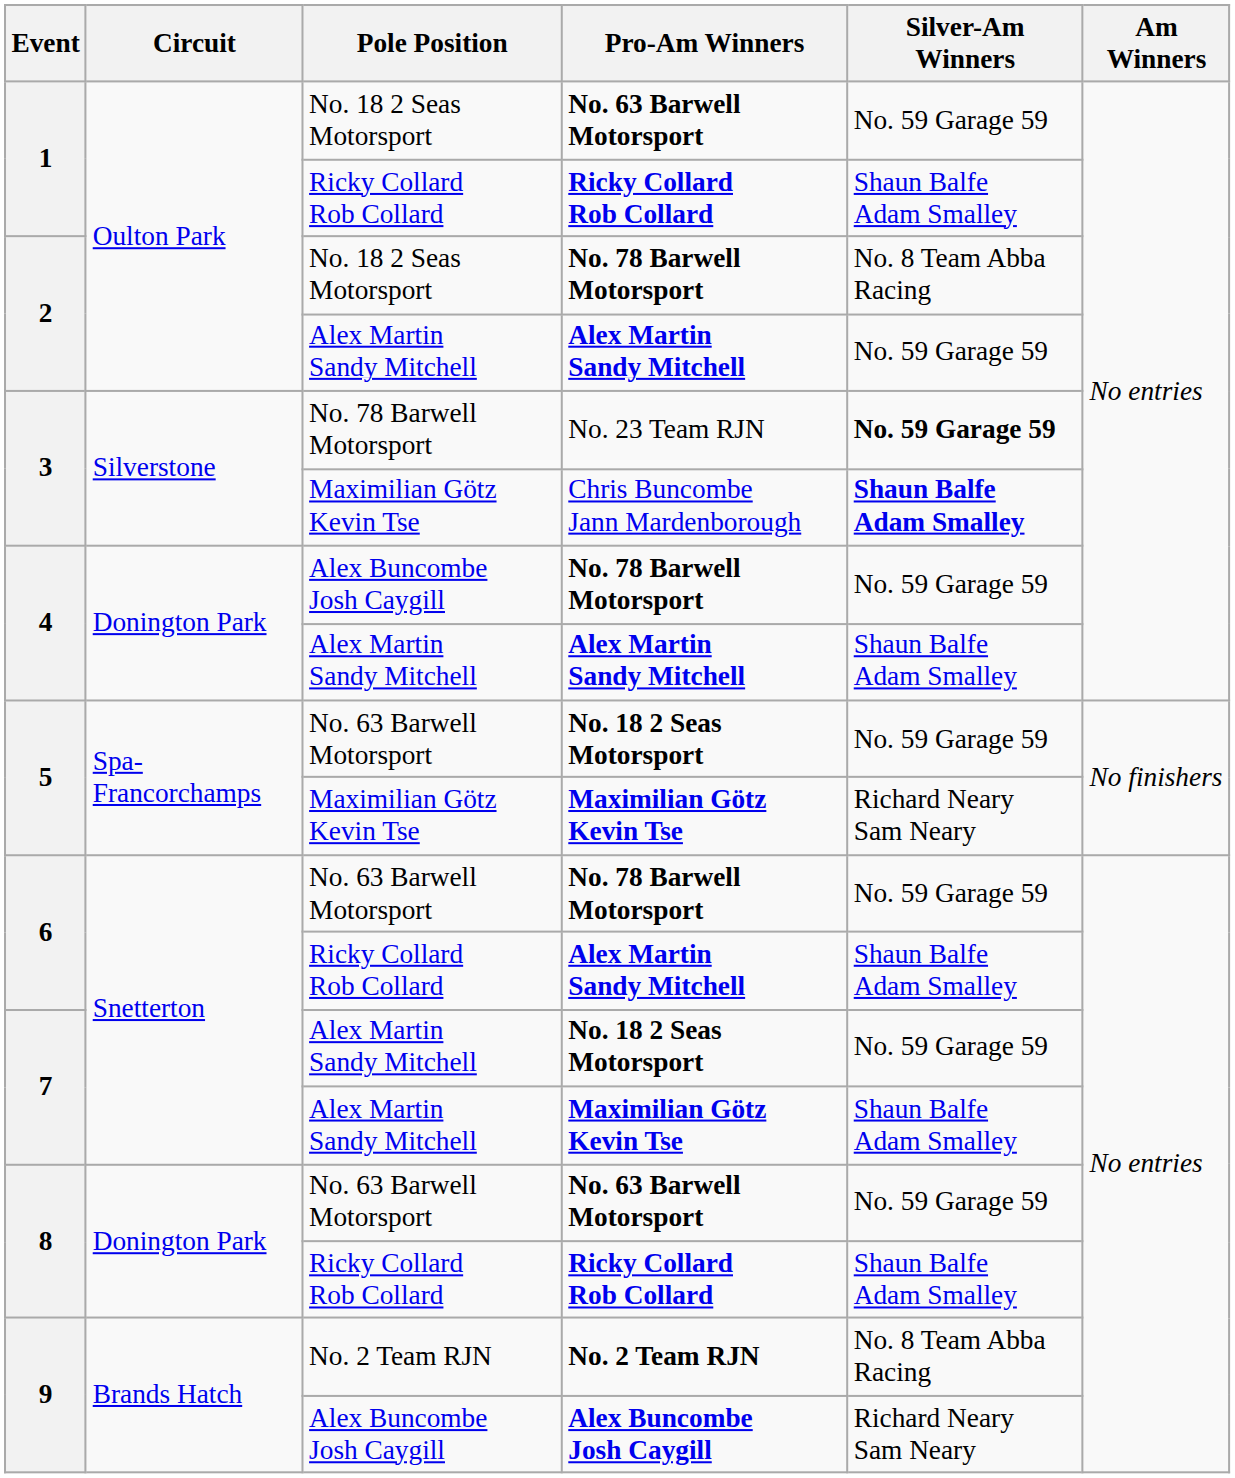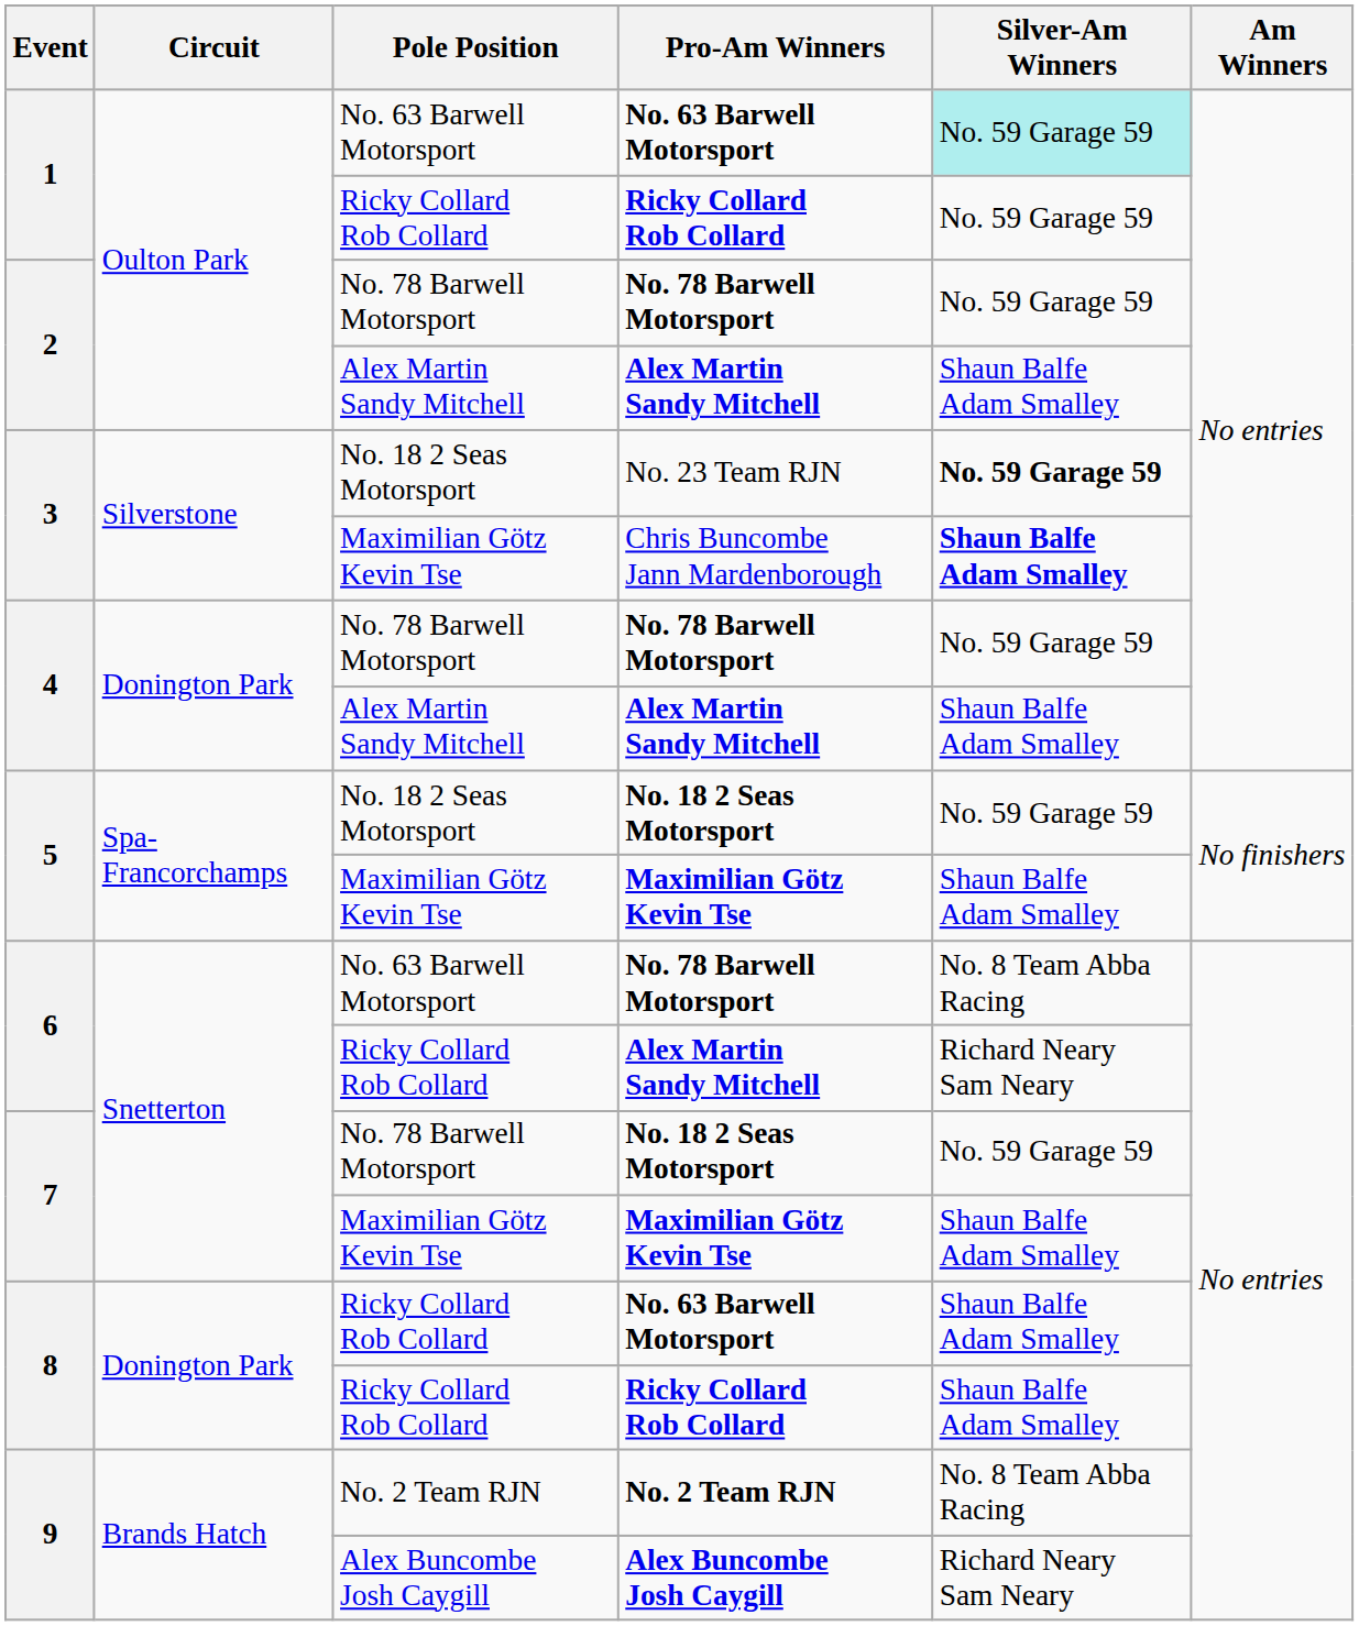1 / No. 63 Barwell Motorsport | Pole Position: No. 18 2 Seas Motorsport -> No. 63 Barwell Motorsport
1 / No. 63 Barwell Motorsport | Silver-Am Winners: no background -> paleturquoise background
1 / Ricky Collard Rob Collard | Silver-Am Winners: Shaun Balfe Adam Smalley -> No. 59 Garage 59
2 / No. 78 Barwell Motorsport | Pole Position: No. 18 2 Seas Motorsport -> No. 78 Barwell Motorsport
2 / No. 78 Barwell Motorsport | Silver-Am Winners: No. 8 Team Abba Racing -> No. 59 Garage 59
2 / Alex Martin Sandy Mitchell | Silver-Am Winners: No. 59 Garage 59 -> Shaun Balfe Adam Smalley
No. 23 Team RJN | Pole Position: No. 78 Barwell Motorsport -> No. 18 2 Seas Motorsport
4 / No. 78 Barwell Motorsport | Pole Position: Alex Buncombe Josh Caygill -> No. 78 Barwell Motorsport
5 / No. 18 2 Seas Motorsport | Pole Position: No. 63 Barwell Motorsport -> No. 18 2 Seas Motorsport
5 / Maximilian Götz Kevin Tse | Silver-Am Winners: Richard Neary Sam Neary -> Shaun Balfe Adam Smalley
6 / No. 78 Barwell Motorsport | Silver-Am Winners: No. 59 Garage 59 -> No. 8 Team Abba Racing
6 / Alex Martin Sandy Mitchell | Silver-Am Winners: Shaun Balfe Adam Smalley -> Richard Neary Sam Neary
7 / No. 18 2 Seas Motorsport | Pole Position: Alex Martin Sandy Mitchell -> No. 78 Barwell Motorsport
7 / Maximilian Götz Kevin Tse | Pole Position: Alex Martin Sandy Mitchell -> Maximilian Götz Kevin Tse
8 / No. 63 Barwell Motorsport | Pole Position: No. 63 Barwell Motorsport -> Ricky Collard Rob Collard
8 / No. 63 Barwell Motorsport | Silver-Am Winners: No. 59 Garage 59 -> Shaun Balfe Adam Smalley
